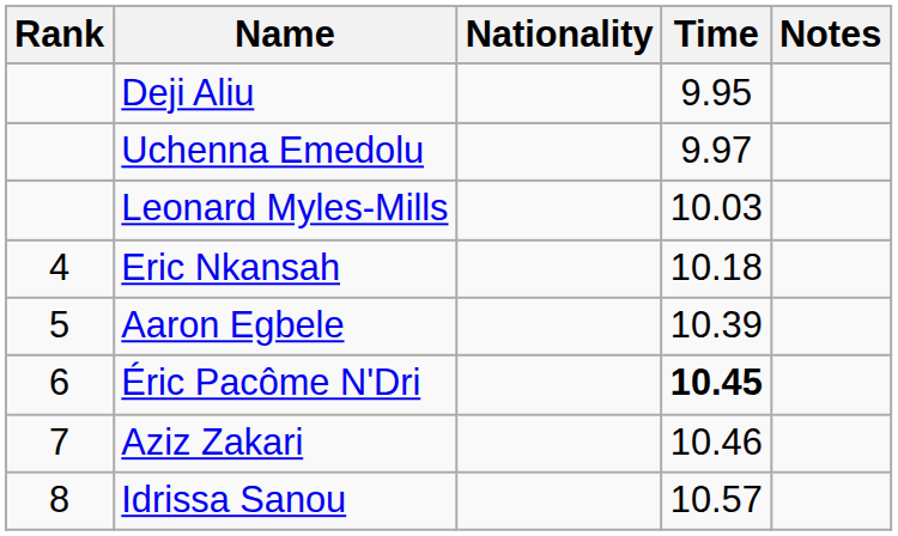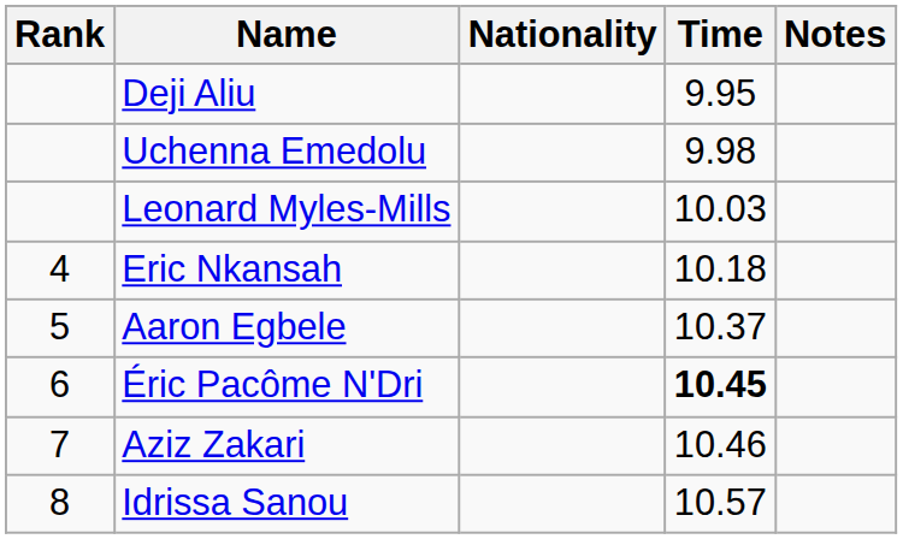Uchenna Emedolu | Time: 9.97 -> 9.98
Aaron Egbele | Time: 10.39 -> 10.37
